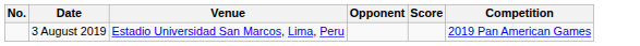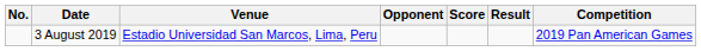+ column: Result
